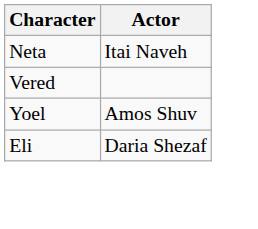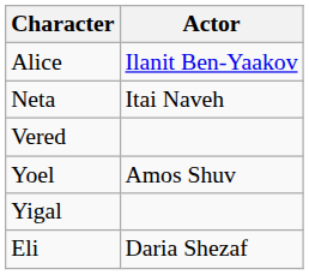+ row: Alice | Ilanit Ben-Yaakov
+ row: Yigal
